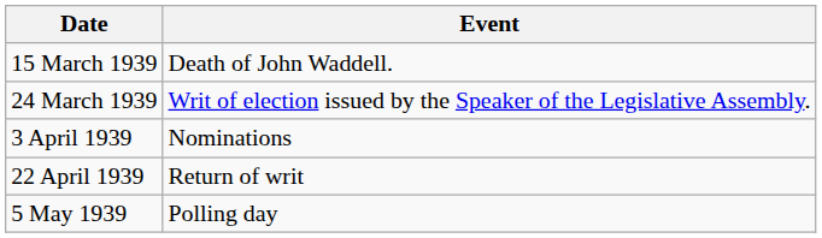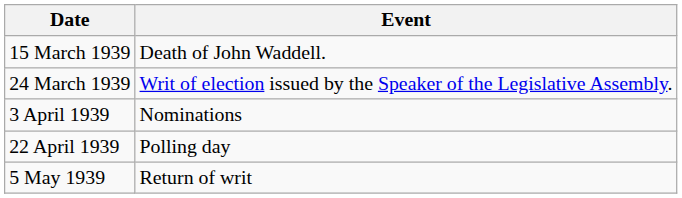22 April 1939 | Event: Return of writ -> Polling day
5 May 1939 | Event: Polling day -> Return of writ
